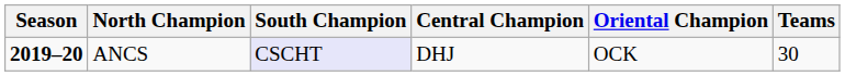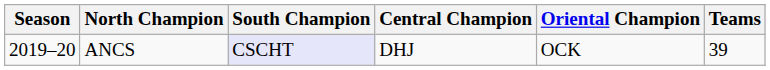ANCS | Season: bold -> normal
ANCS | Teams: 30 -> 39
